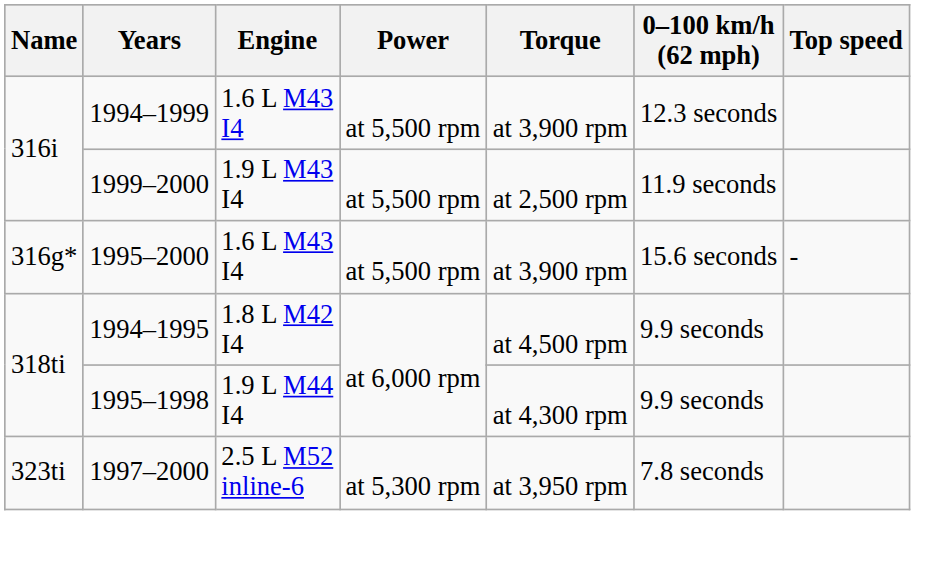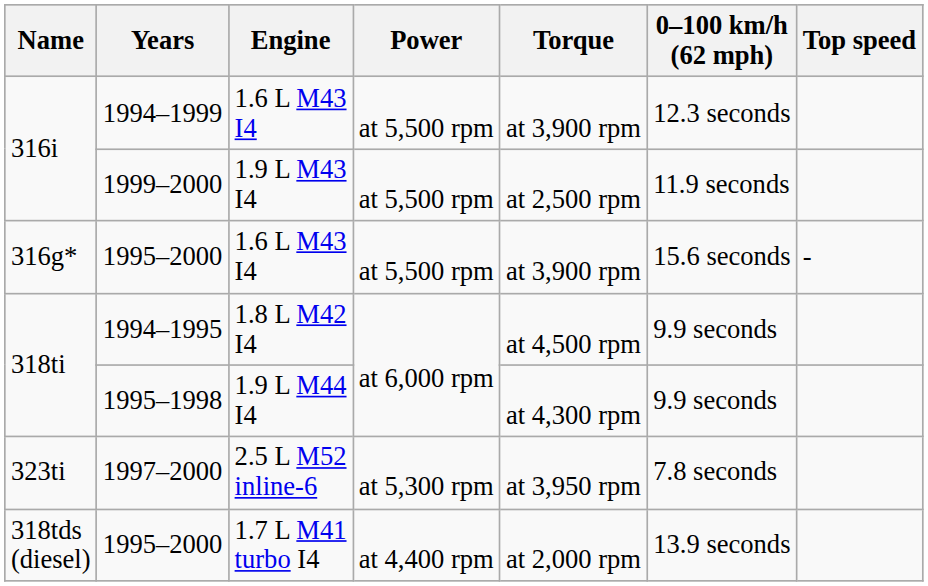+ row: 318tds (diesel) | 1995–2000 | 1.7 L M41 turbo I4 | at 4,400 rpm | at 2,000 rpm | 13.9 seconds
